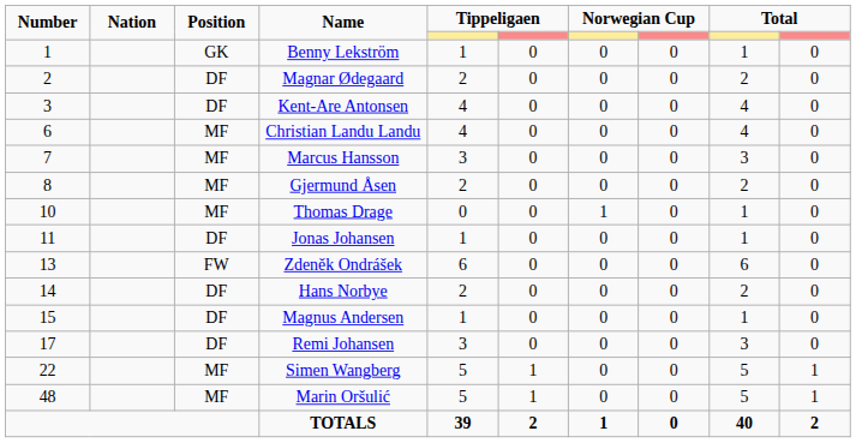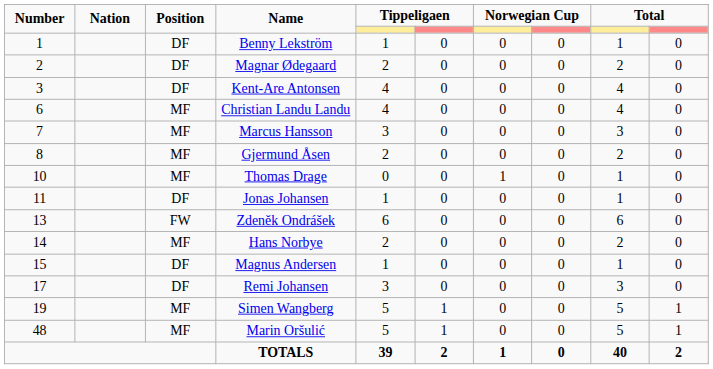Benny Lekström | Position: GK -> DF
Hans Norbye | Position: DF -> MF
Simen Wangberg | Number: 22 -> 19
